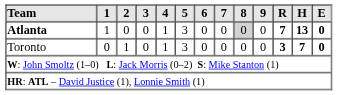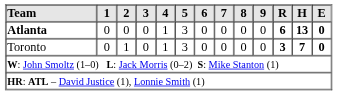Atlanta | 1: 1 -> 0
Atlanta | 8: lightgrey background -> no background
Atlanta | R: 7 -> 6
